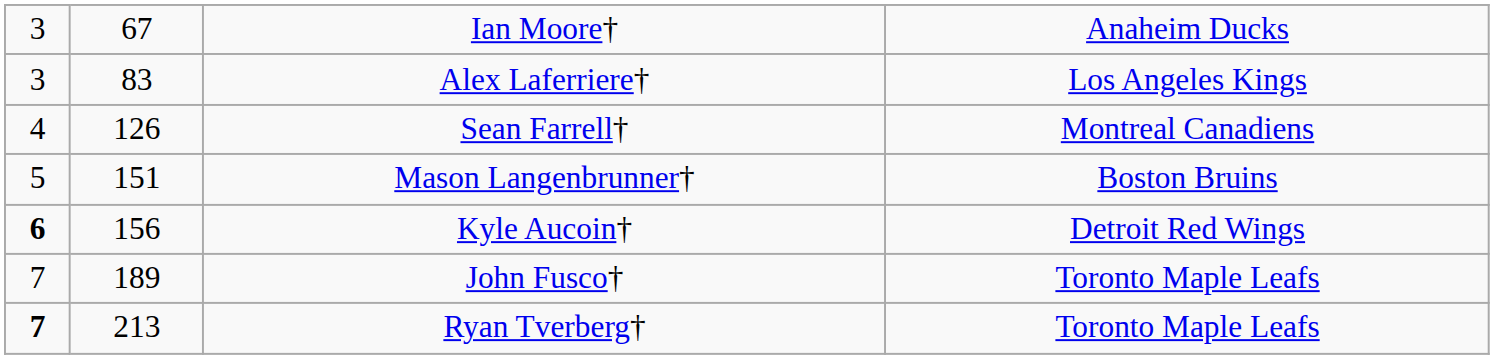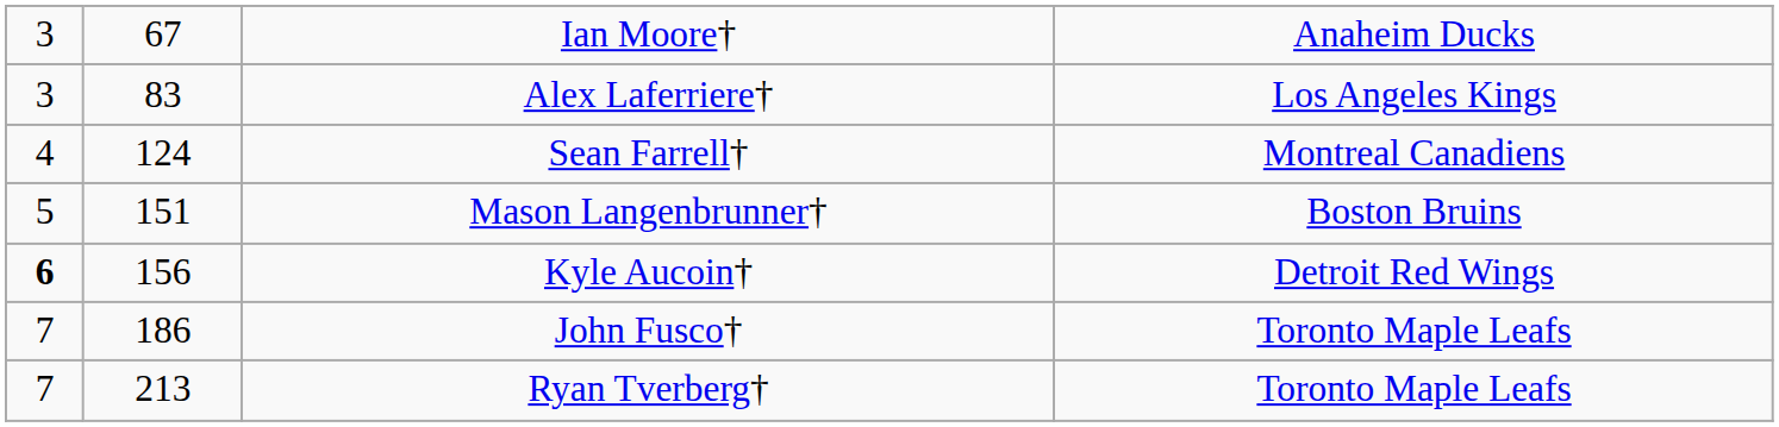Sean Farrell† | column 2: 126 -> 124
John Fusco† | column 2: 189 -> 186
Ryan Tverberg† | column 1: bold -> normal
